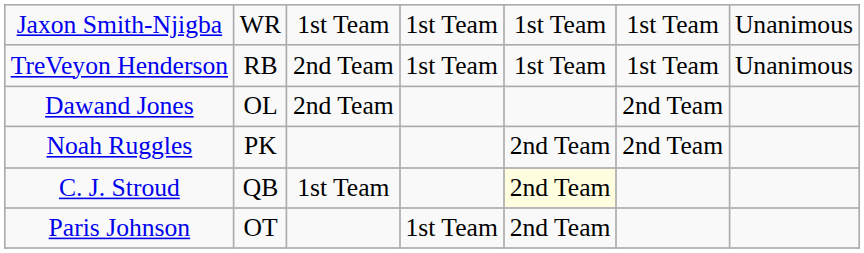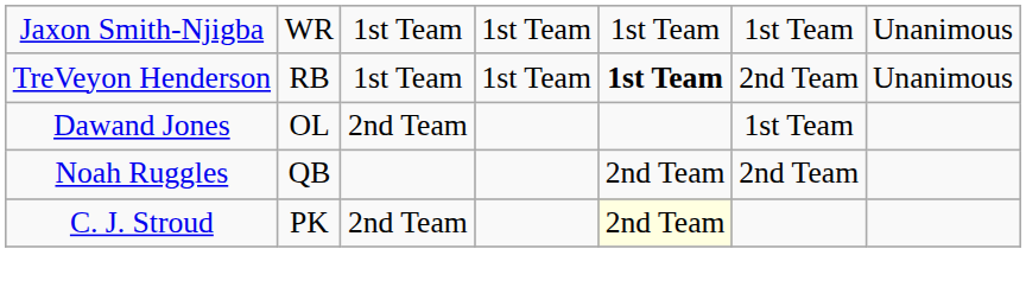TreVeyon Henderson | column 3: 2nd Team -> 1st Team
TreVeyon Henderson | column 5: normal -> bold
TreVeyon Henderson | column 6: 1st Team -> 2nd Team
Dawand Jones | column 6: 2nd Team -> 1st Team
Noah Ruggles | column 2: PK -> QB
C. J. Stroud | column 2: QB -> PK
C. J. Stroud | column 3: 1st Team -> 2nd Team
- row: Paris Johnson | OT | 1st Team | 2nd Team
